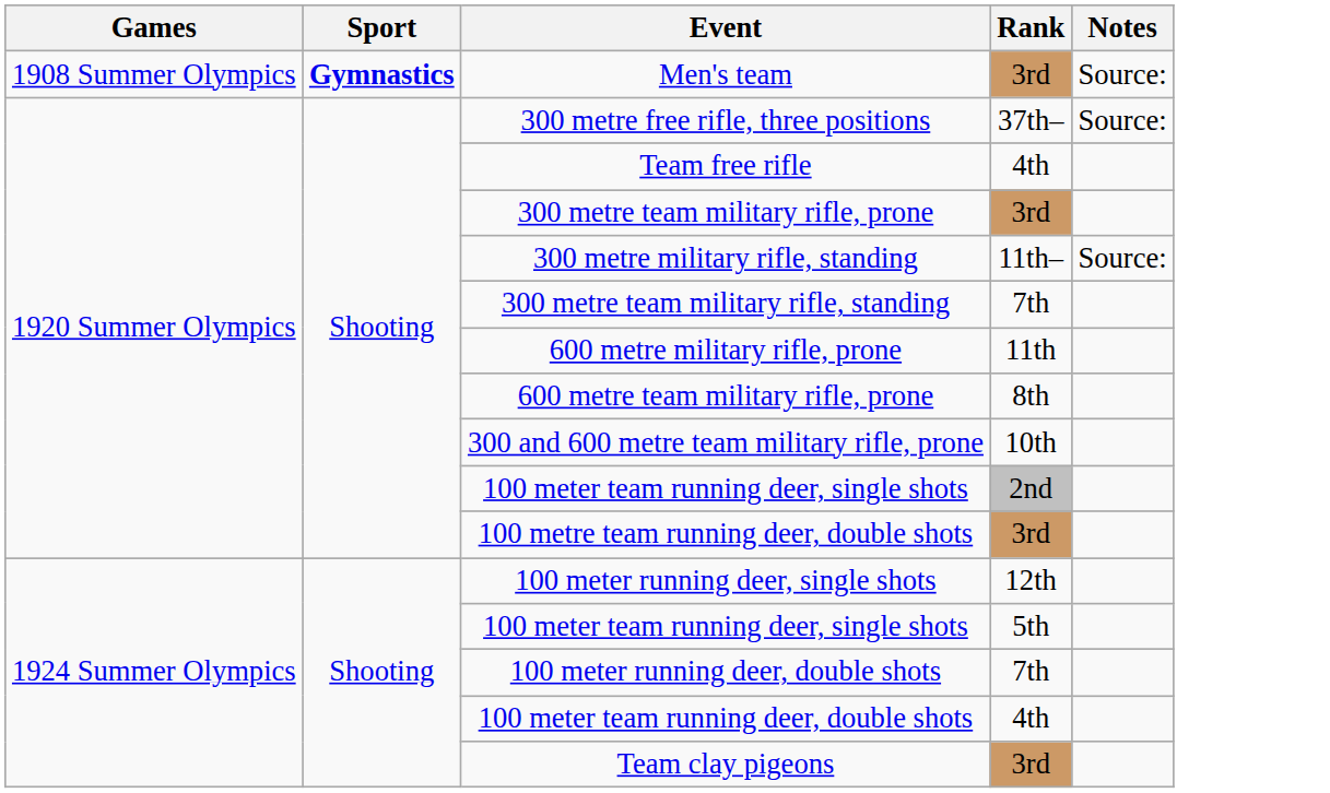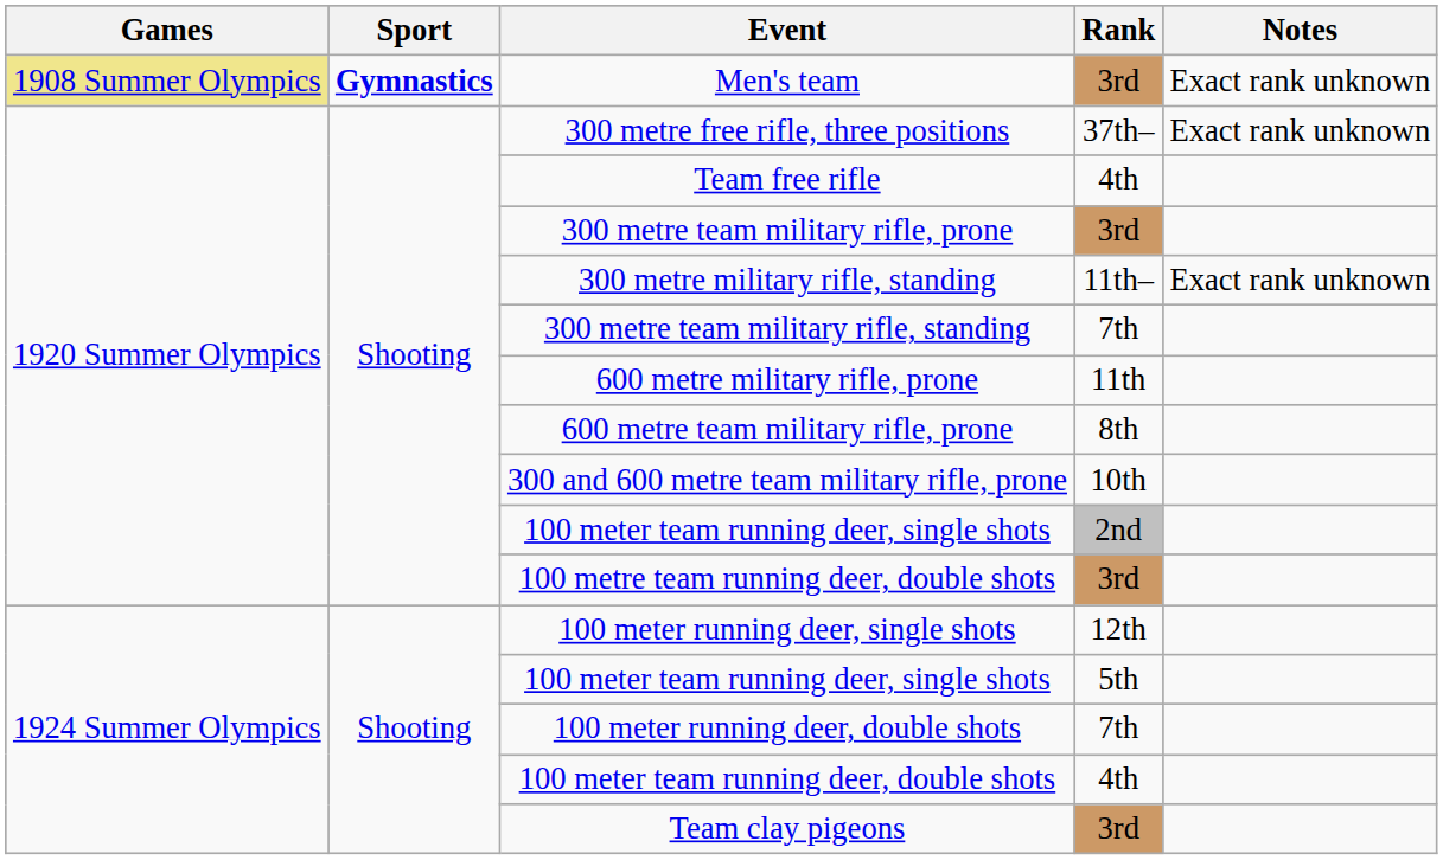Men's team | Games: no background -> khaki background
Men's team | Notes: Source: -> Exact rank unknown
300 metre free rifle, three positions | Notes: Source: -> Exact rank unknown
300 metre military rifle, standing | Notes: Source: -> Exact rank unknown
